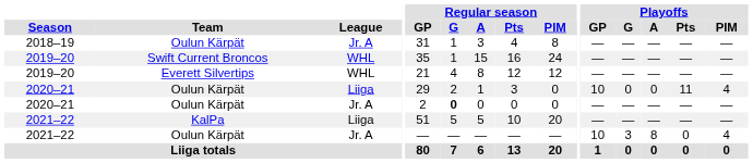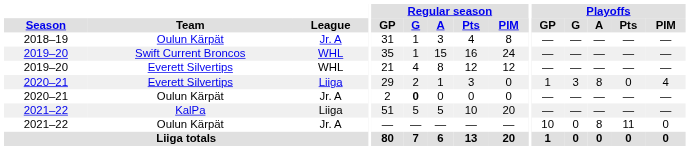2020–21 / Liiga | Team: Oulun Kärpät -> Everett Silvertips
2020–21 / Liiga | Playoffs / GP: 10 -> 1
2020–21 / Liiga | Playoffs / G: 0 -> 3
2020–21 / Liiga | Playoffs / A: 0 -> 8
2020–21 / Liiga | Playoffs / Pts: 11 -> 0
2021–22 / Jr. A | Playoffs / G: 3 -> 0
2021–22 / Jr. A | Playoffs / Pts: 0 -> 11
2021–22 / Jr. A | Playoffs / PIM: 4 -> 0
